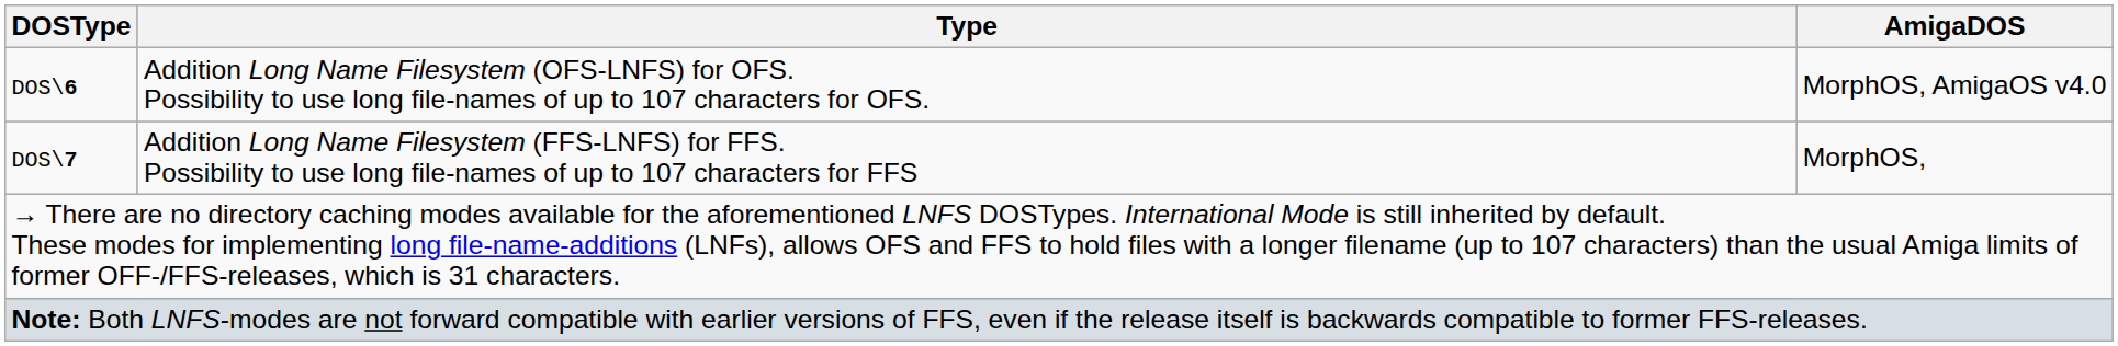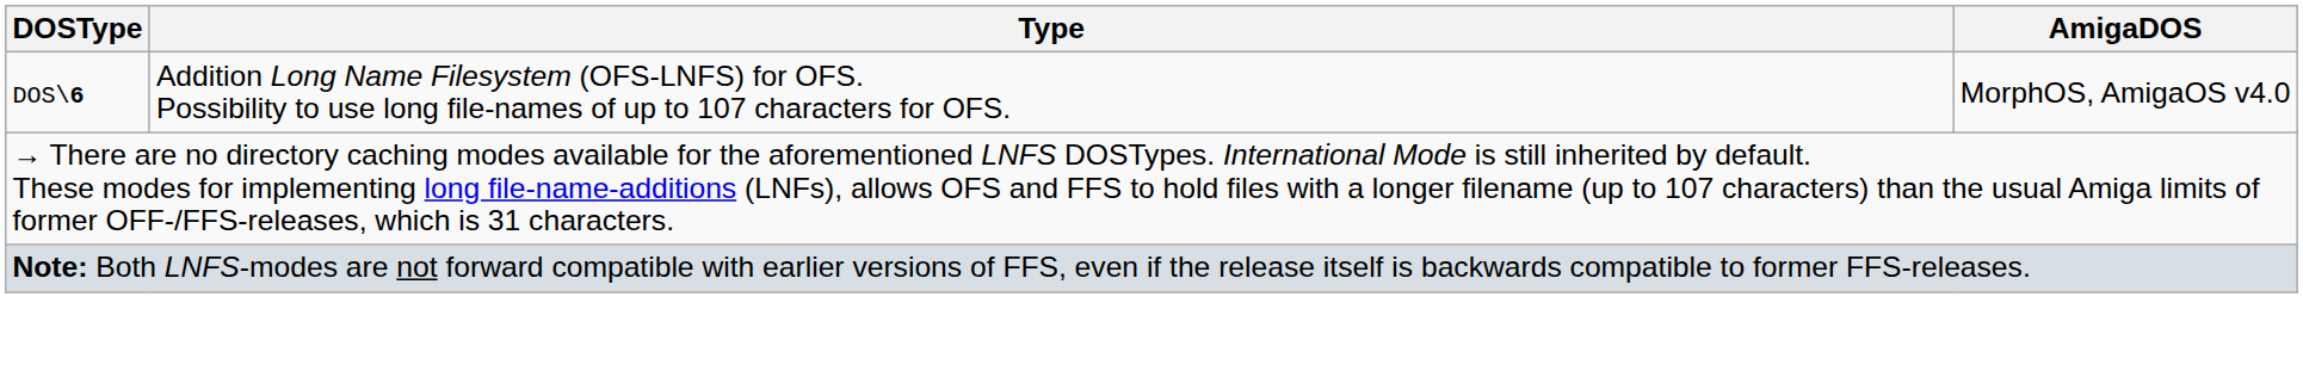- row: DOS\7 | Addition Long Name Filesystem (FFS-LNFS) for FFS. Possibility to use long file-names of up to 107 characters for FFS | MorphOS,
